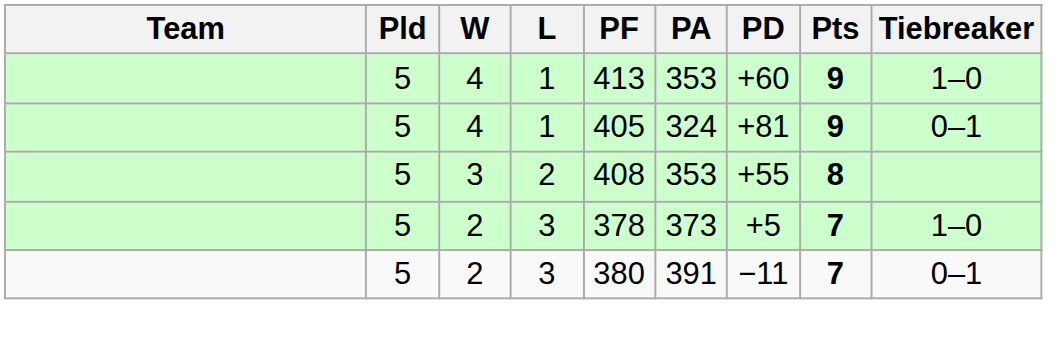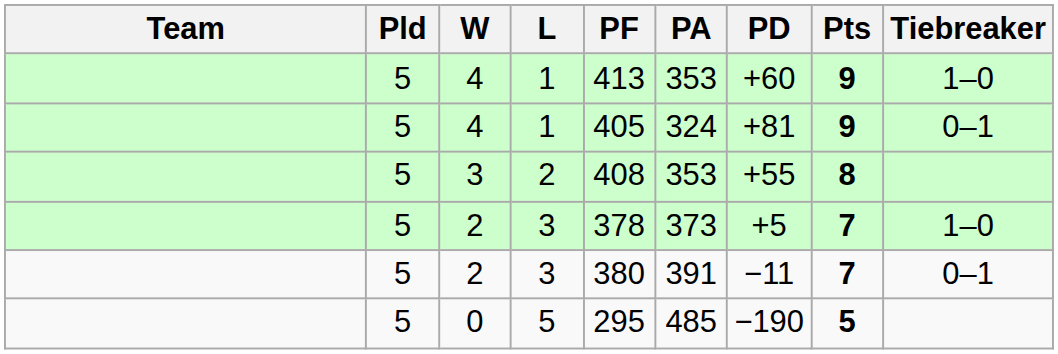+ row: 5 | 0 | 5 | 295 | 485 | −190 | 5
